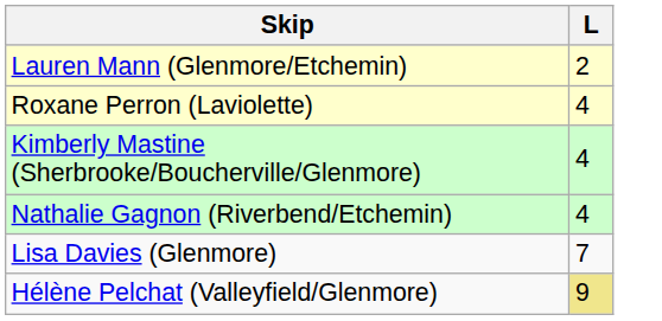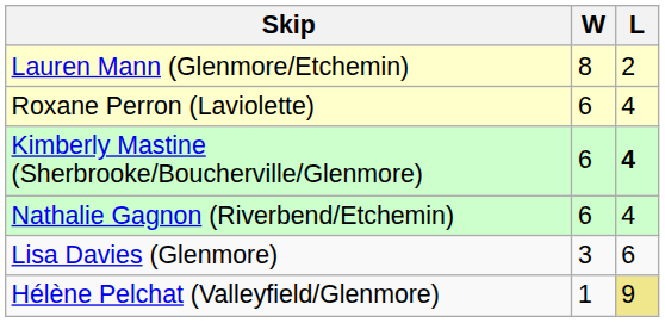+ column: W | 8 | 6 | 6 | 6 | 3 | 1
Kimberly Mastine (Sherbrooke/Boucherville/Glenmore) | L: normal -> bold
Lisa Davies (Glenmore) | L: 7 -> 6
